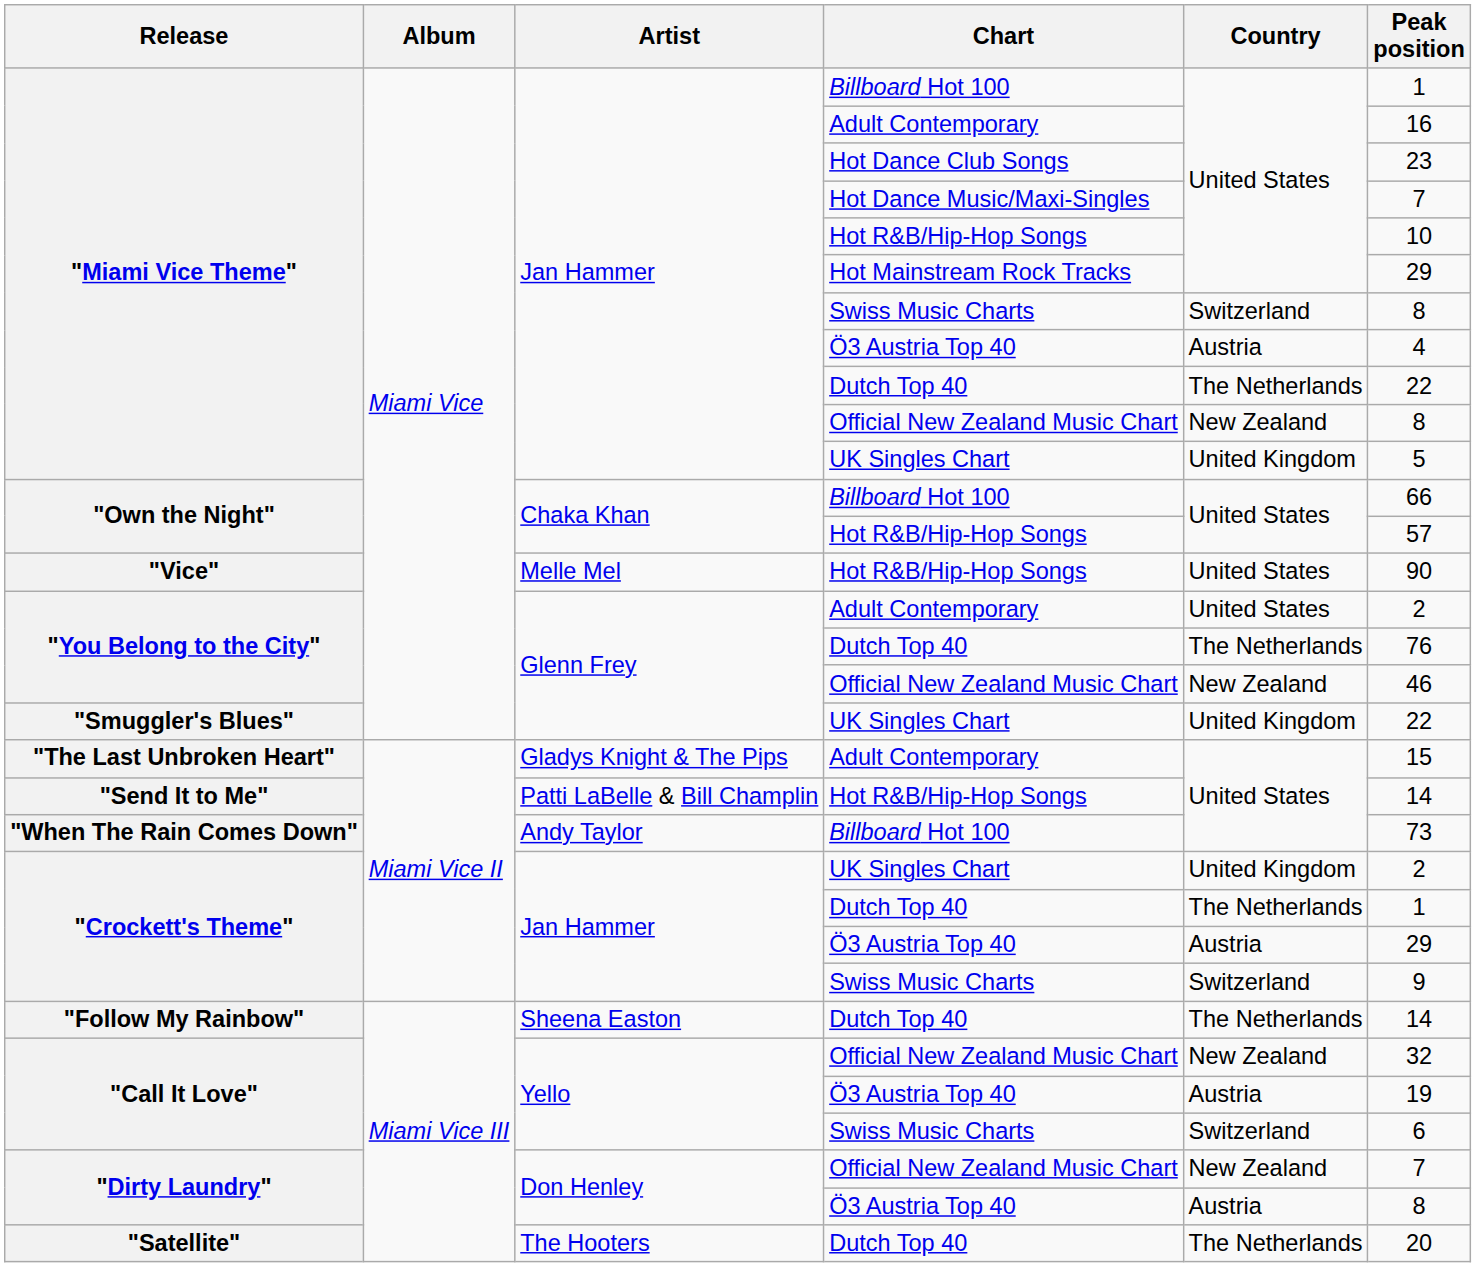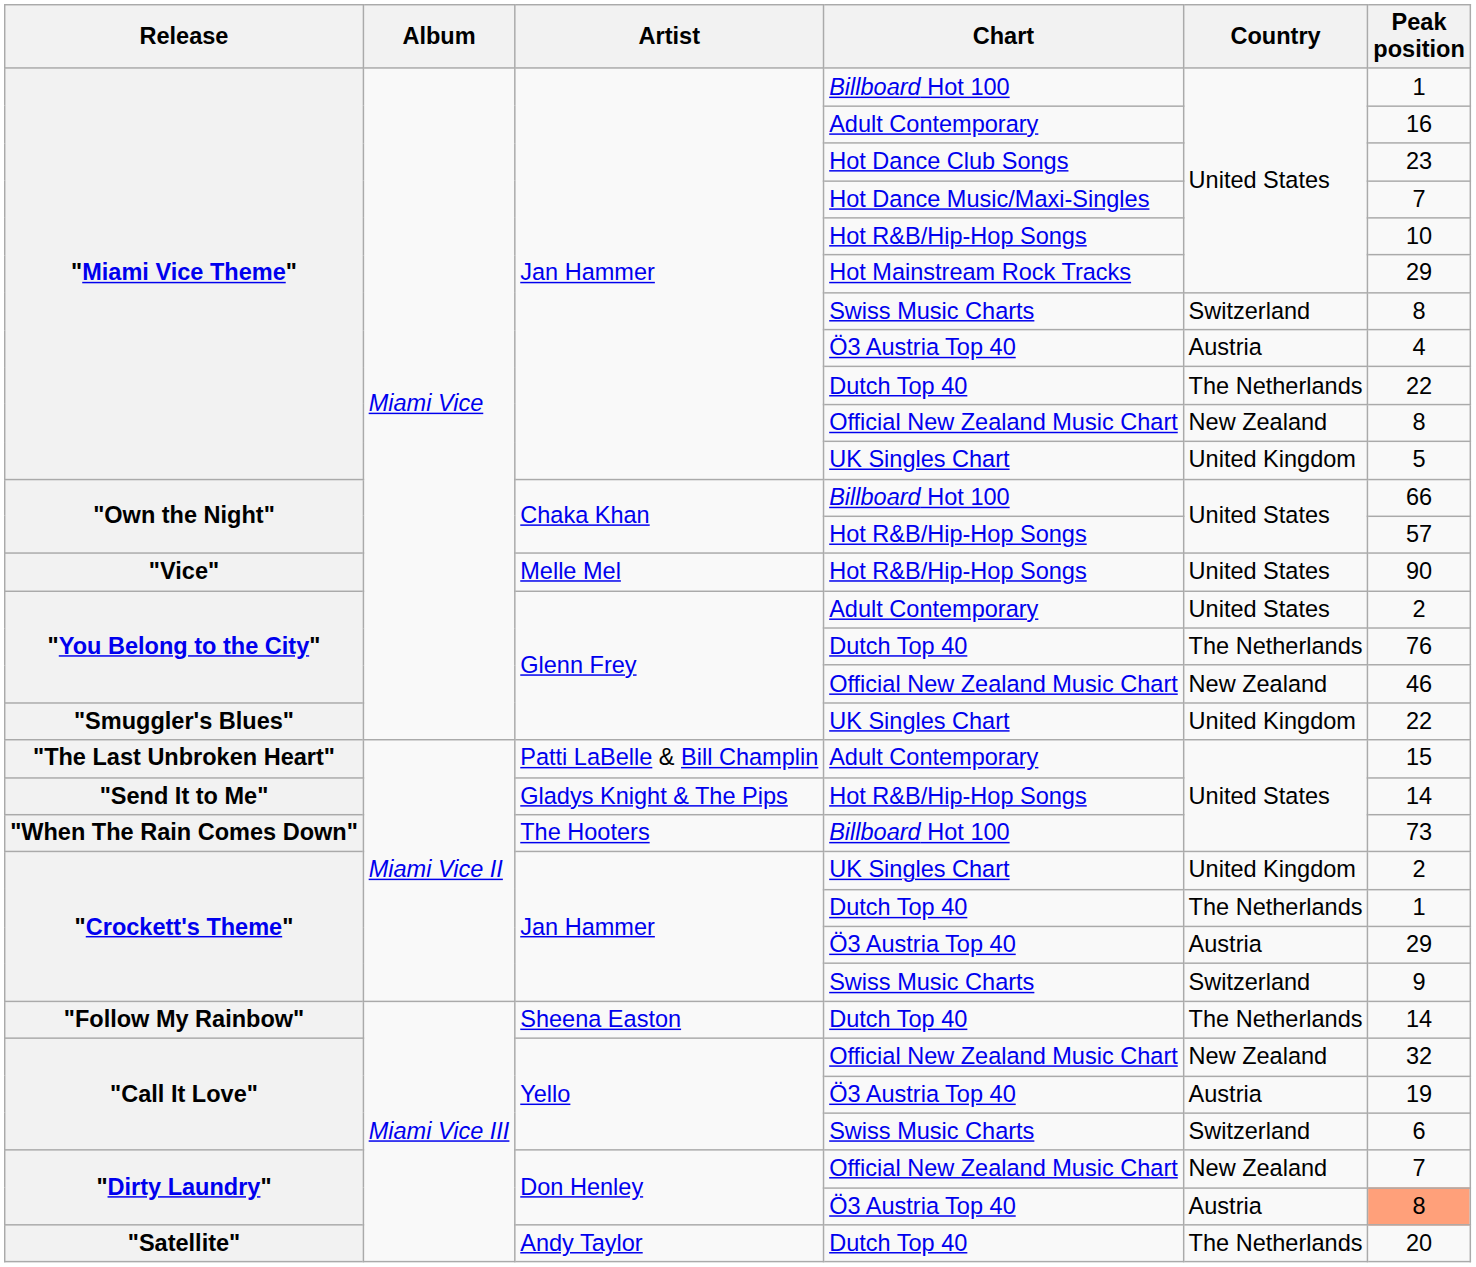"The Last Unbroken Heart" | Artist: Gladys Knight & The Pips -> Patti LaBelle & Bill Champlin
"Send It to Me" | Artist: Patti LaBelle & Bill Champlin -> Gladys Knight & The Pips
"When The Rain Comes Down" | Artist: Andy Taylor -> The Hooters
"Dirty Laundry" / Ö3 Austria Top 40 | Peak position: no background -> lightsalmon background
"Satellite" | Artist: The Hooters -> Andy Taylor
